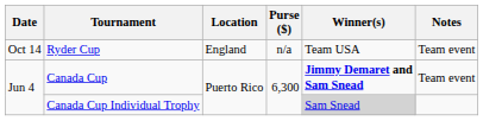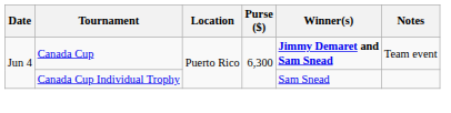- row: Oct 14 | Ryder Cup | England | n/a | Team USA | Team event
Canada Cup Individual Trophy | Winner(s): lightgrey background -> no background
